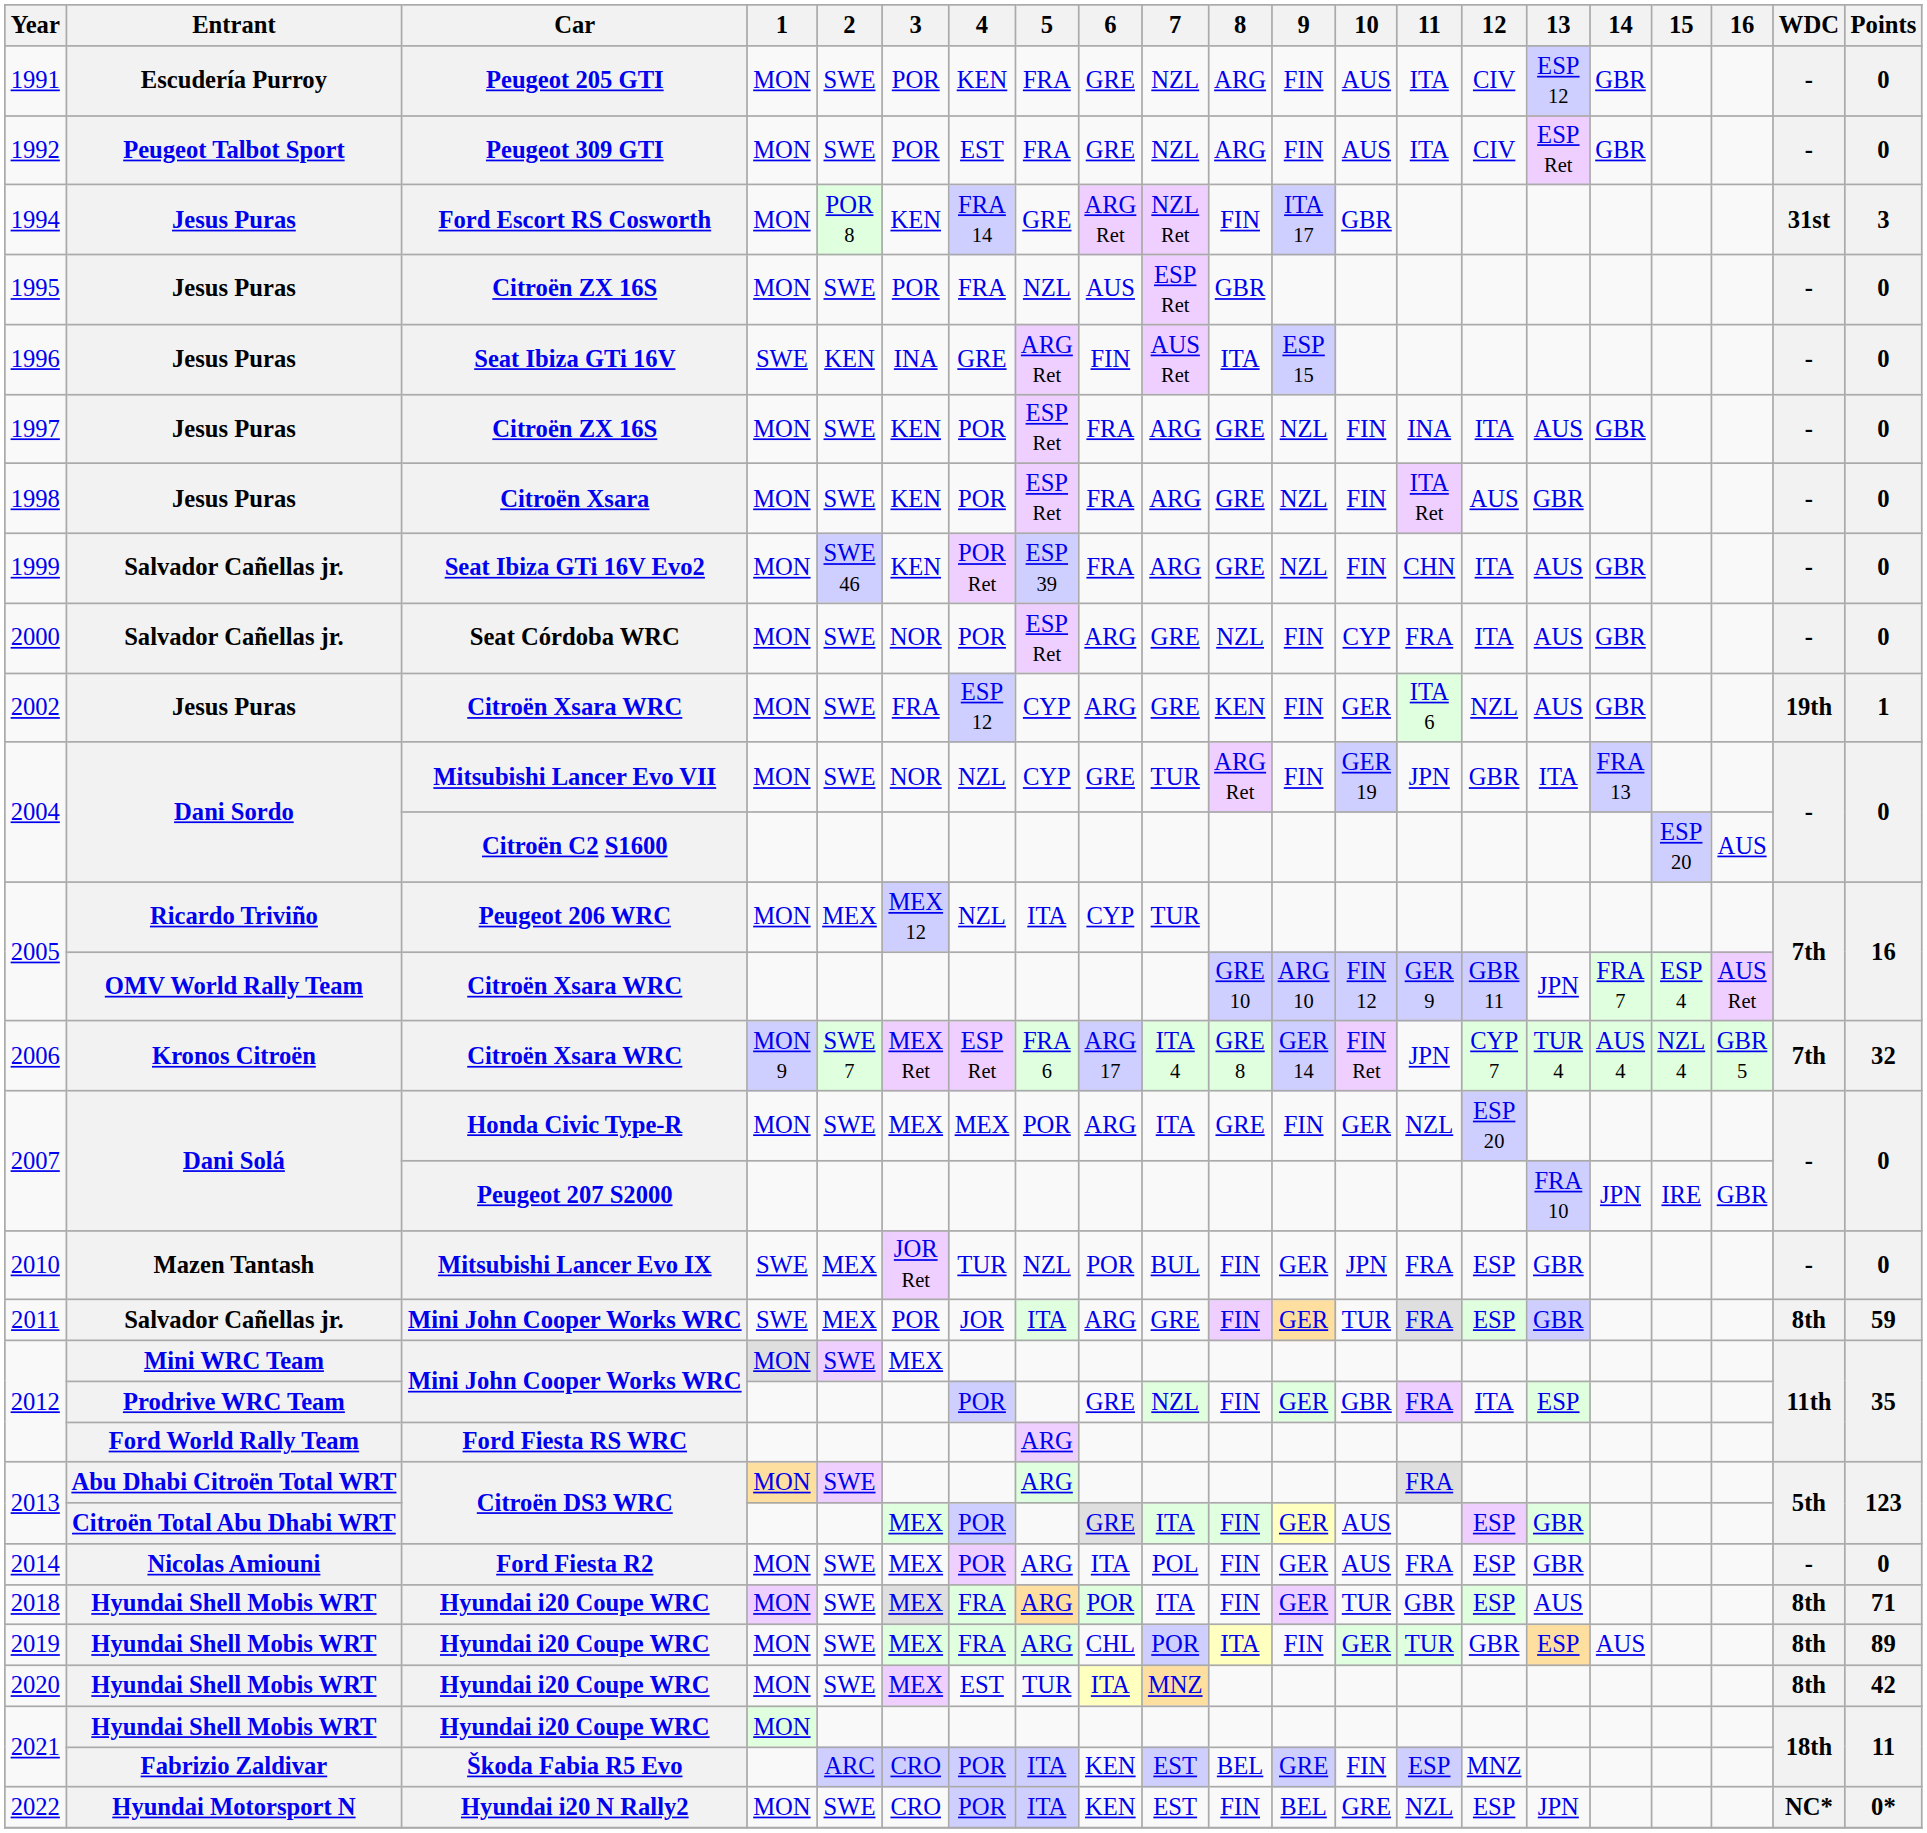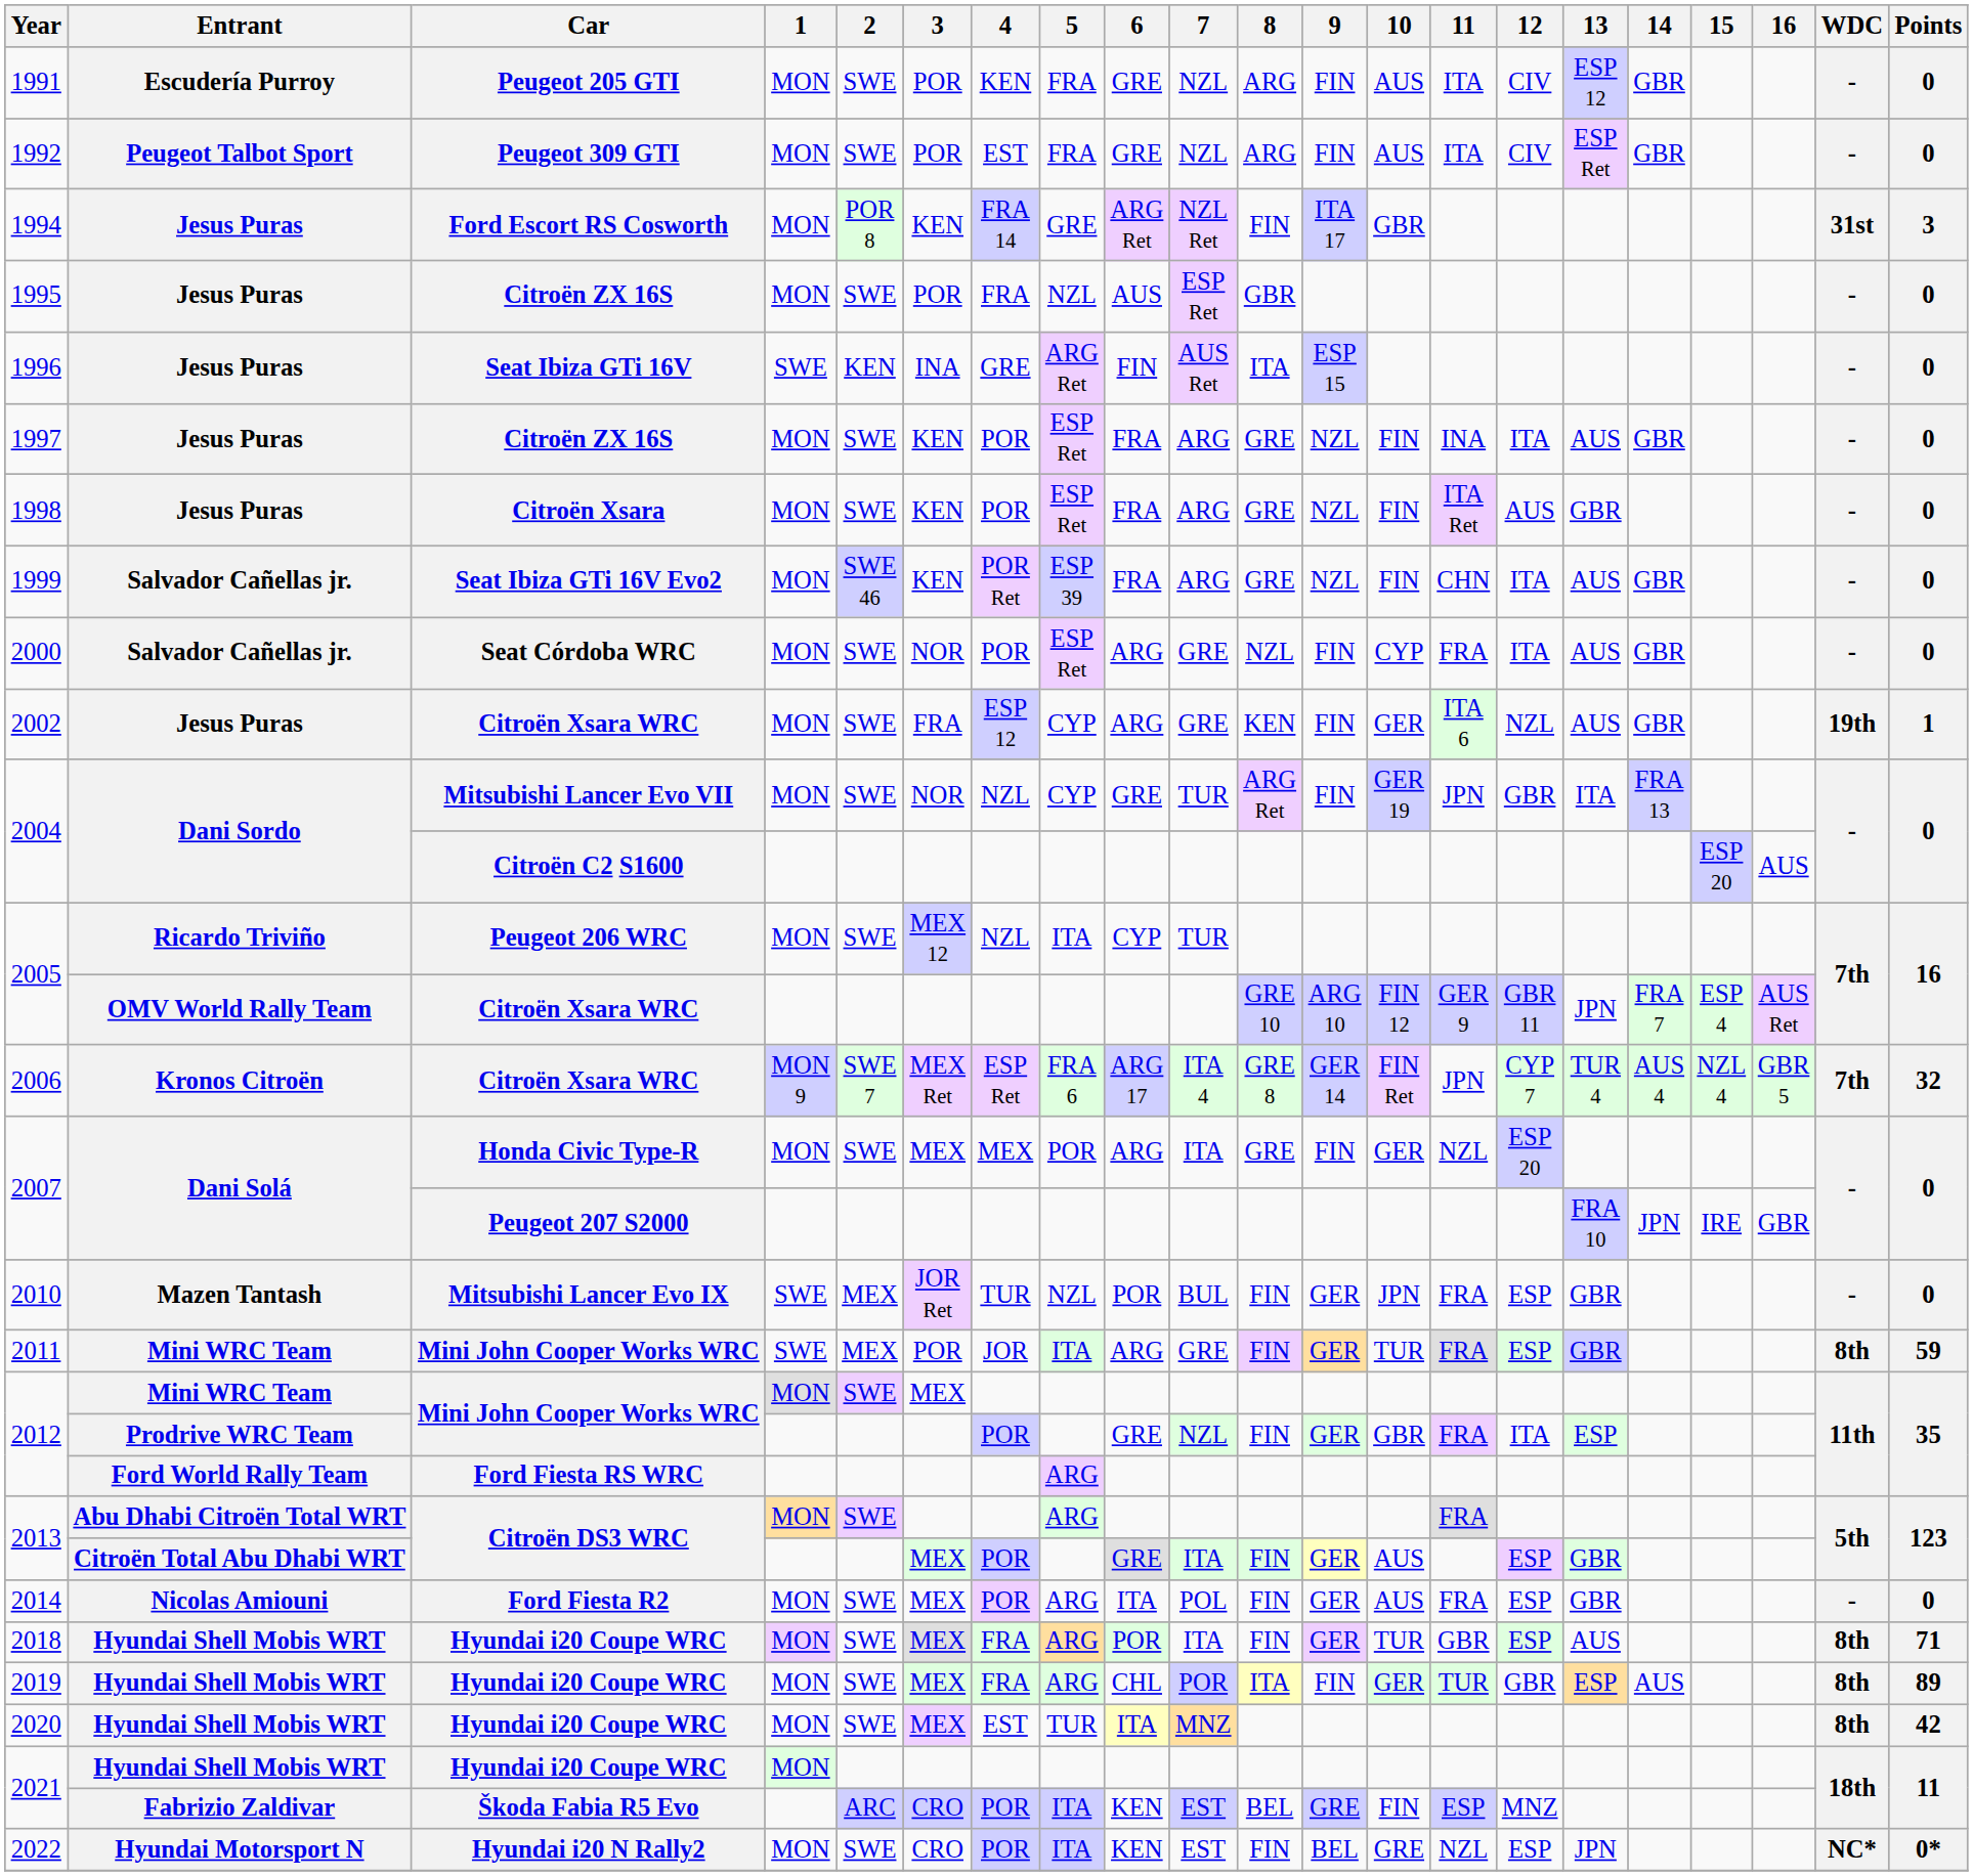2005 / MON | 2: MEX -> SWE
2011 | Entrant: Salvador Cañellas jr. -> Mini WRC Team
